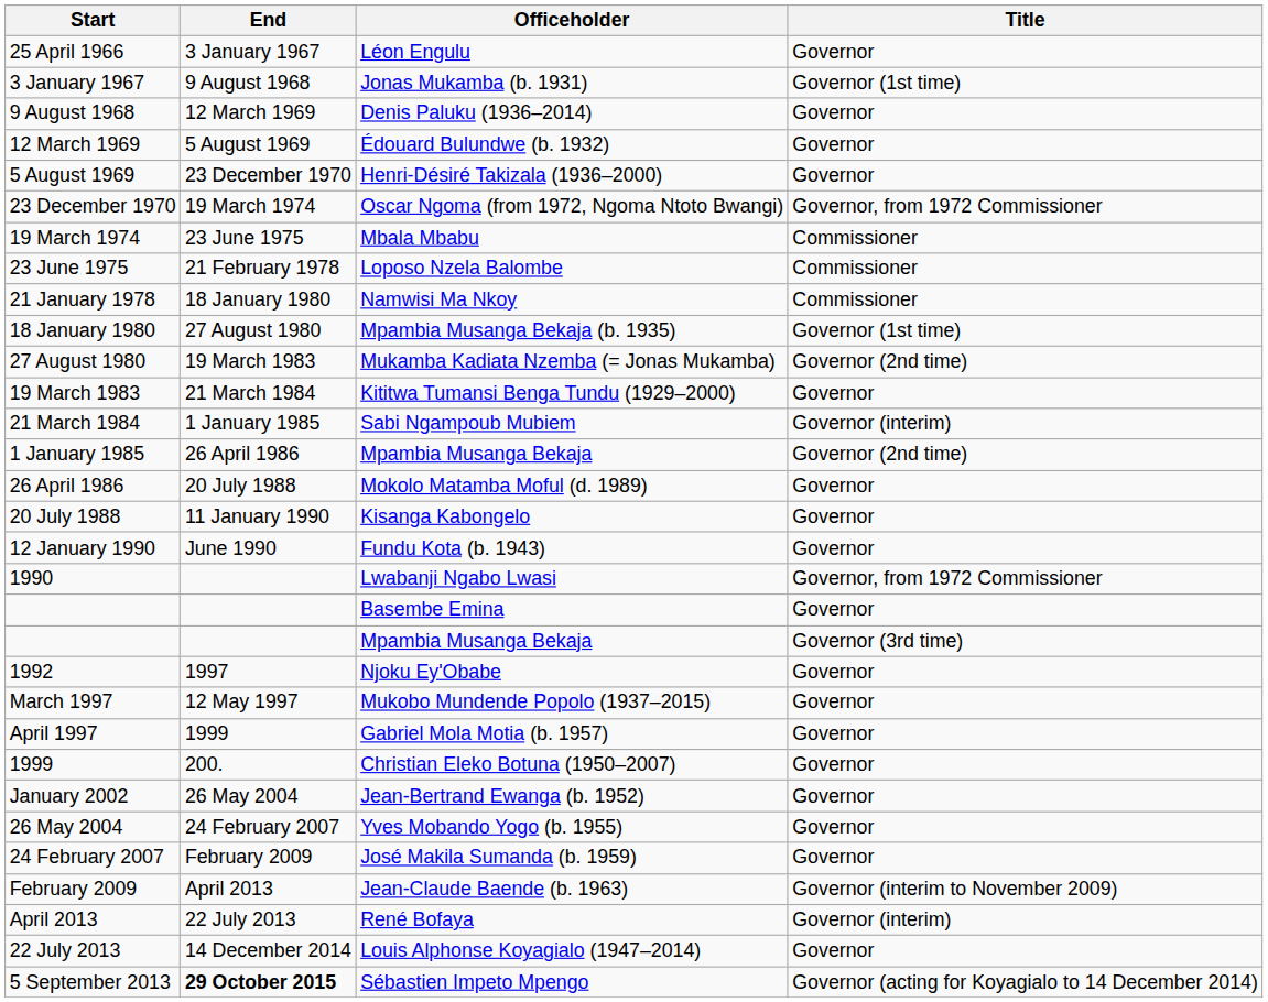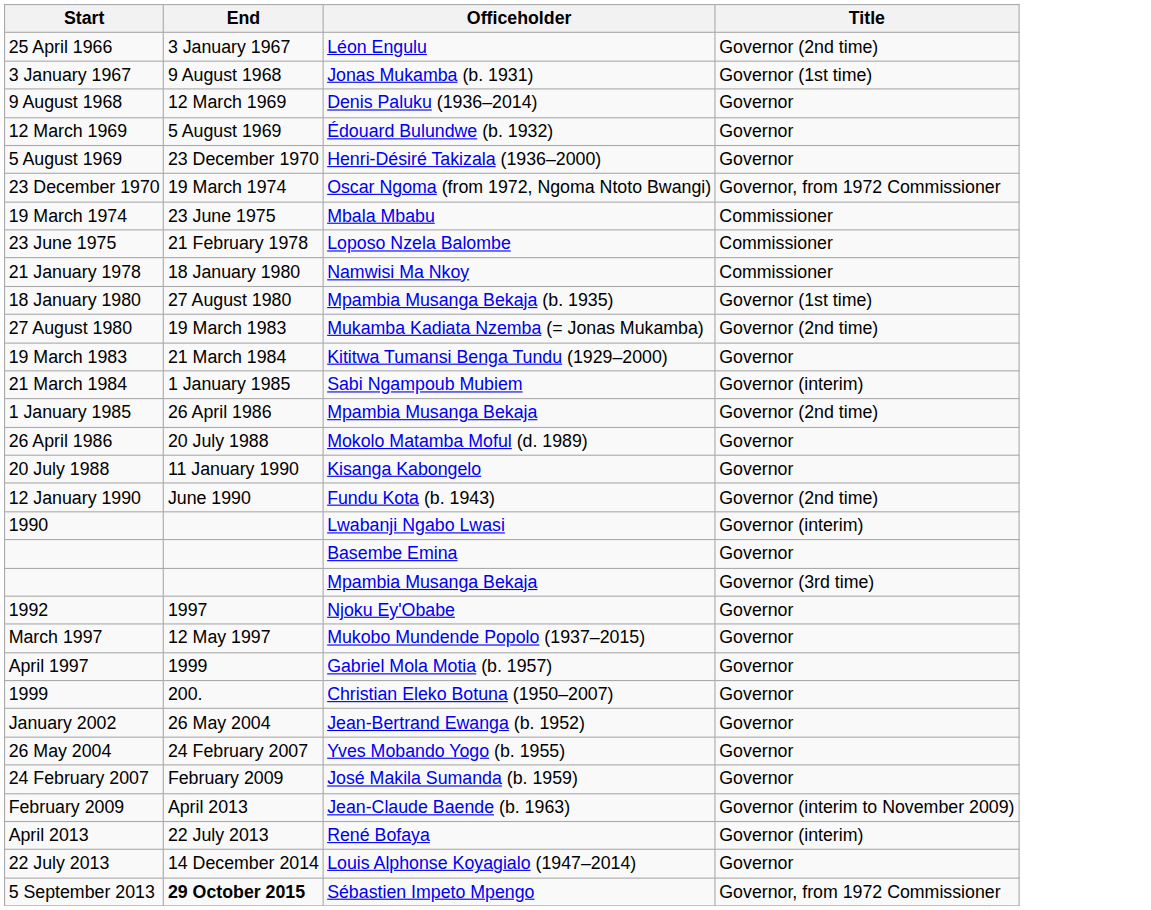25 April 1966 | Title: Governor -> Governor (2nd time)
12 January 1990 | Title: Governor -> Governor (2nd time)
1990 | Title: Governor, from 1972 Commissioner -> Governor (interim)
5 September 2013 | Title: Governor (acting for Koyagialo to 14 December 2014) -> Governor, from 1972 Commissioner
